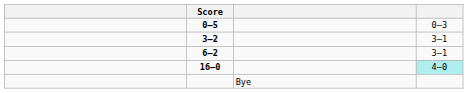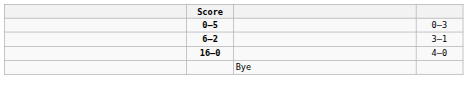- row: 3–2 | 3–1
16–0 | column 4: paleturquoise background -> no background
